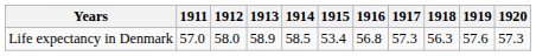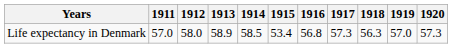Life expectancy in Denmark | 1919: 57.6 -> 57.0
